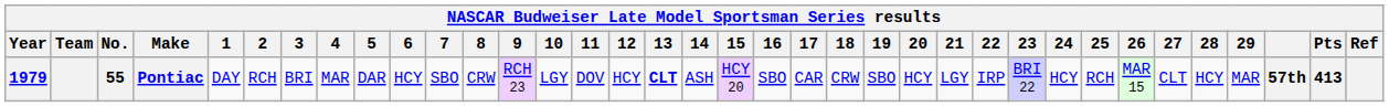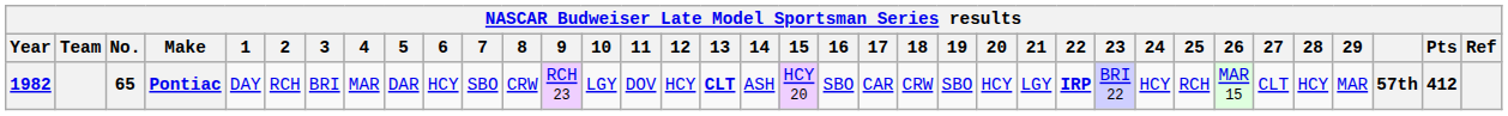Pontiac | Year: 1979 -> 1982
Pontiac | No.: 55 -> 65
Pontiac | 22: normal -> bold
Pontiac | Pts: 413 -> 412
